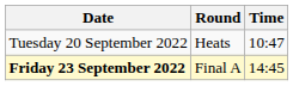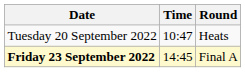columns swapped: Time <-> Round
